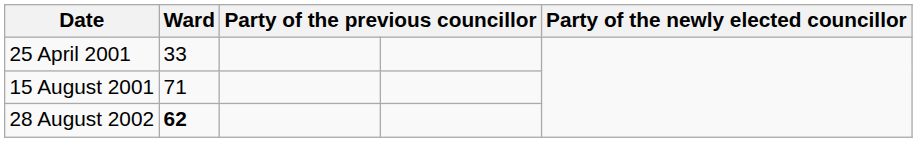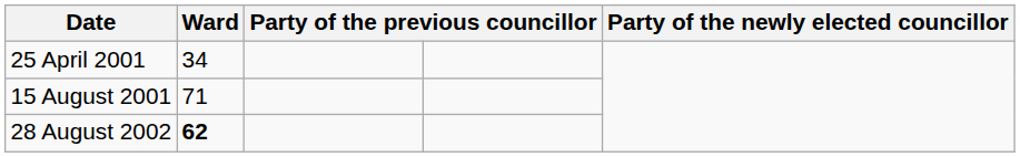25 April 2001 | Ward: 33 -> 34
